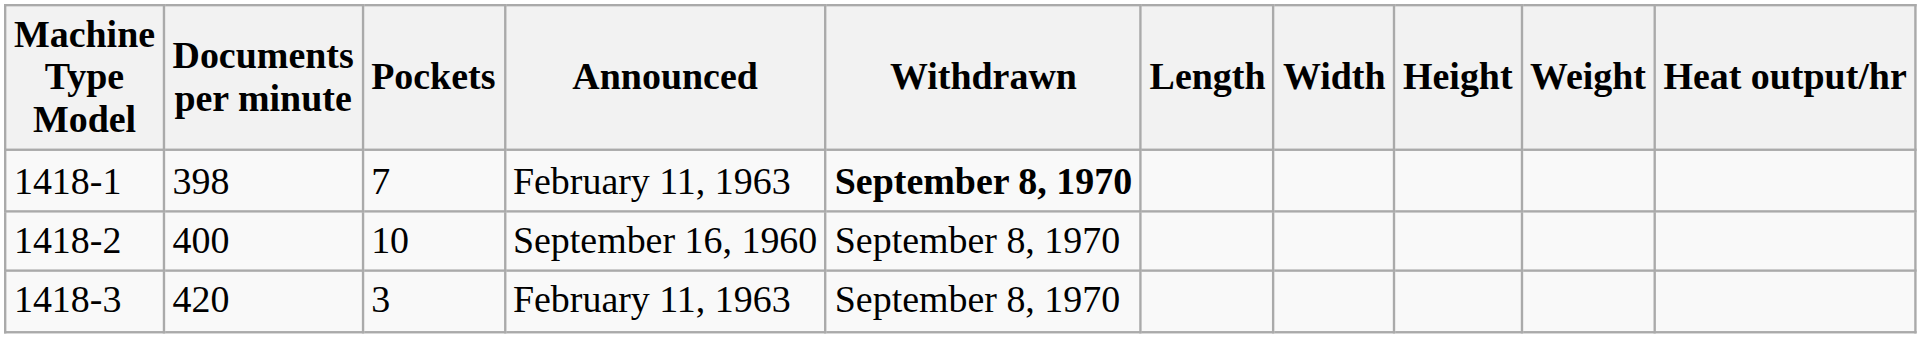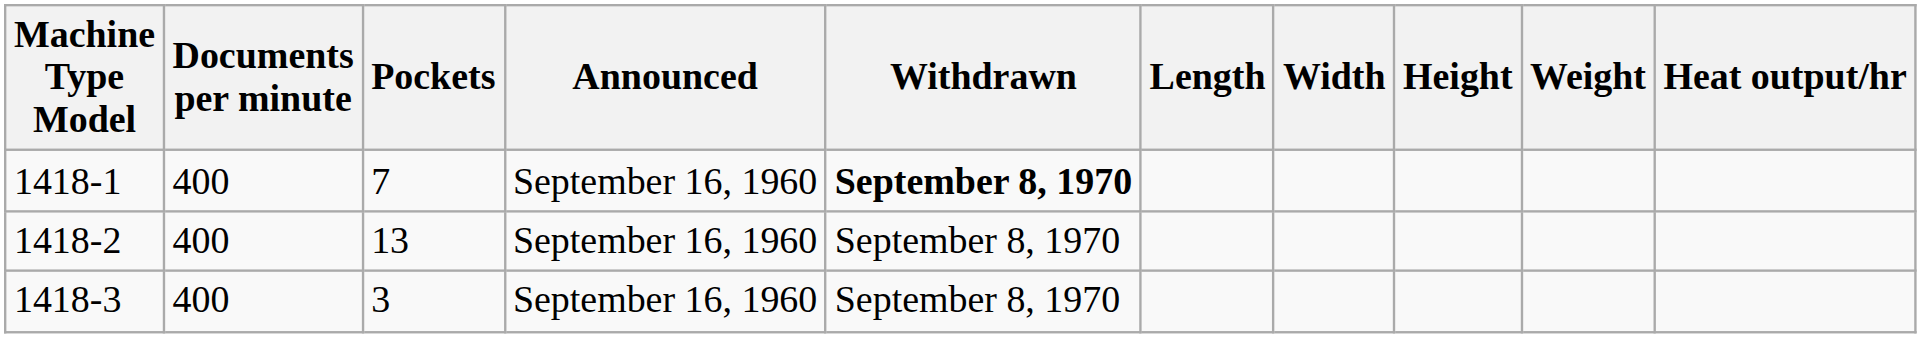1418-1 | Documents per minute: 398 -> 400
1418-1 | Announced: February 11, 1963 -> September 16, 1960
1418-2 | Pockets: 10 -> 13
1418-3 | Documents per minute: 420 -> 400
1418-3 | Announced: February 11, 1963 -> September 16, 1960
